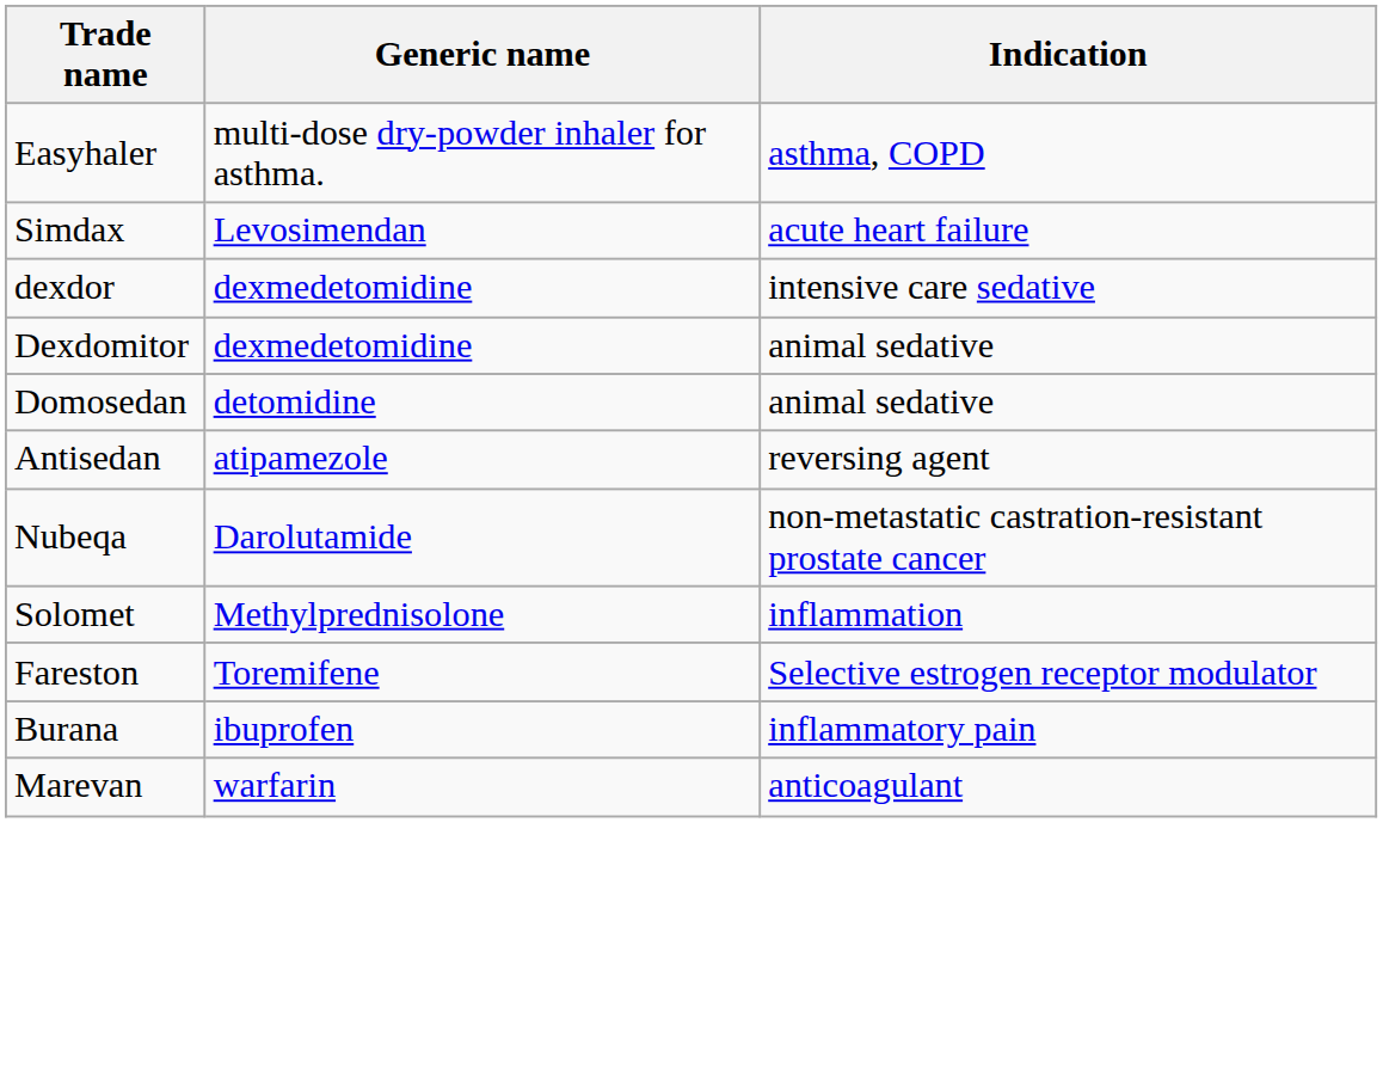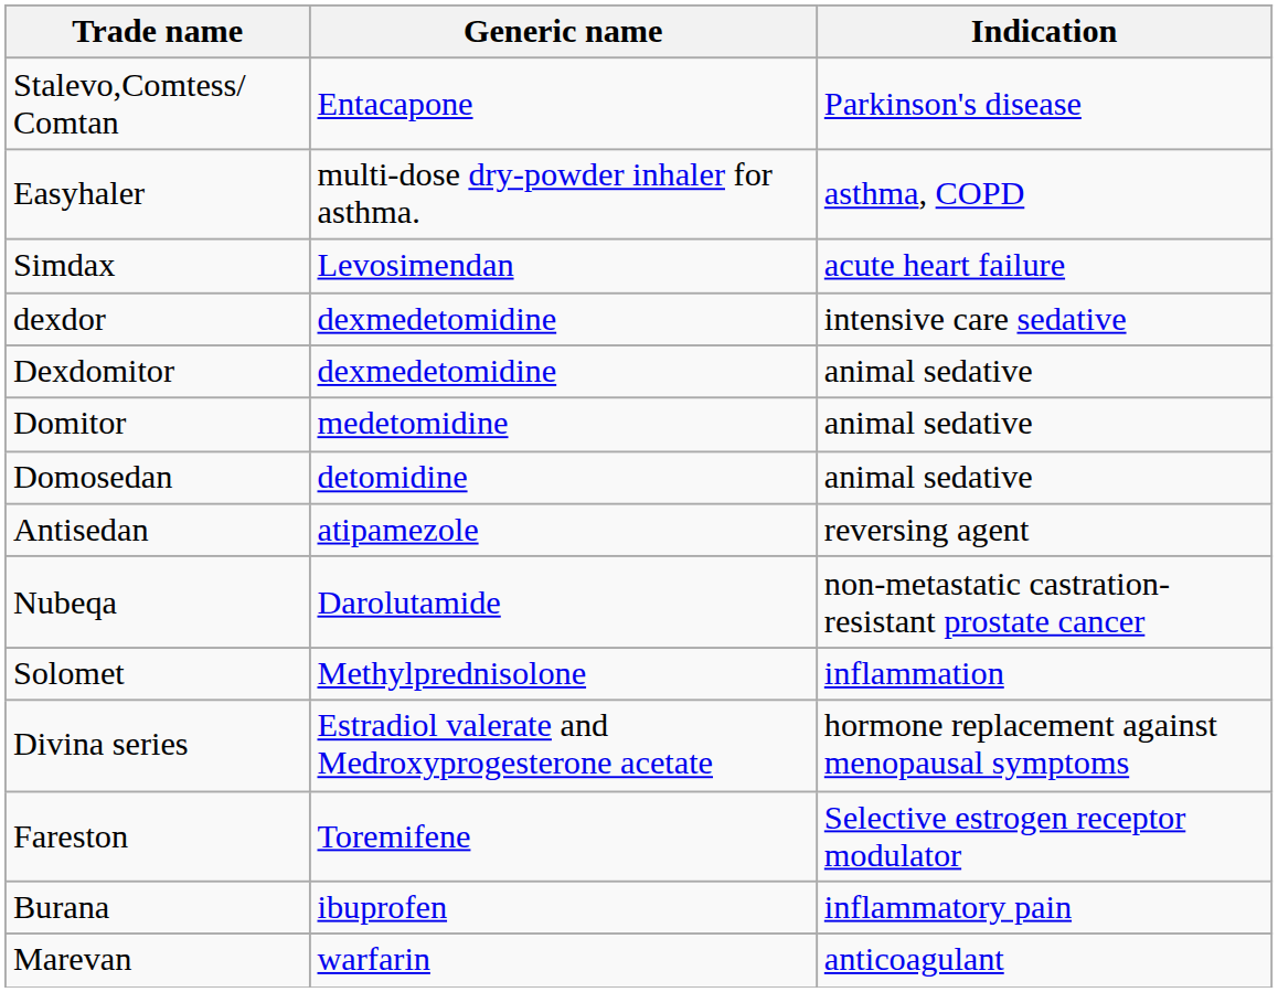+ row: Stalevo,Comtess/ Comtan | Entacapone | Parkinson's disease
+ row: Domitor | medetomidine | animal sedative
+ row: Divina series | Estradiol valerate and Medroxyprogesterone acetate | hormone replacement against menopausal symptoms
